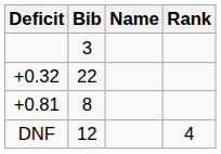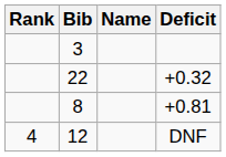columns swapped: Rank <-> Deficit
